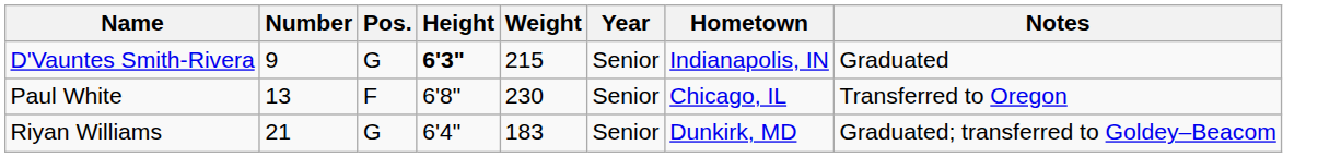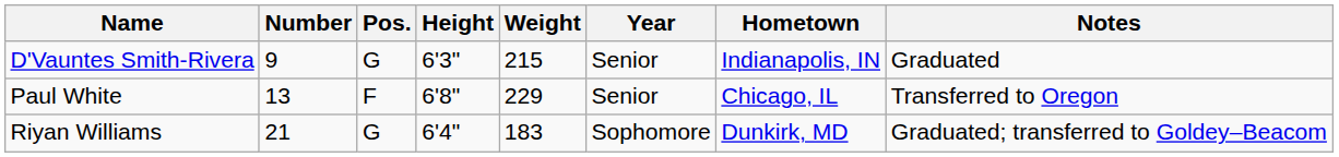D'Vauntes Smith-Rivera | Height: bold -> normal
Paul White | Weight: 230 -> 229
Riyan Williams | Year: Senior -> Sophomore
